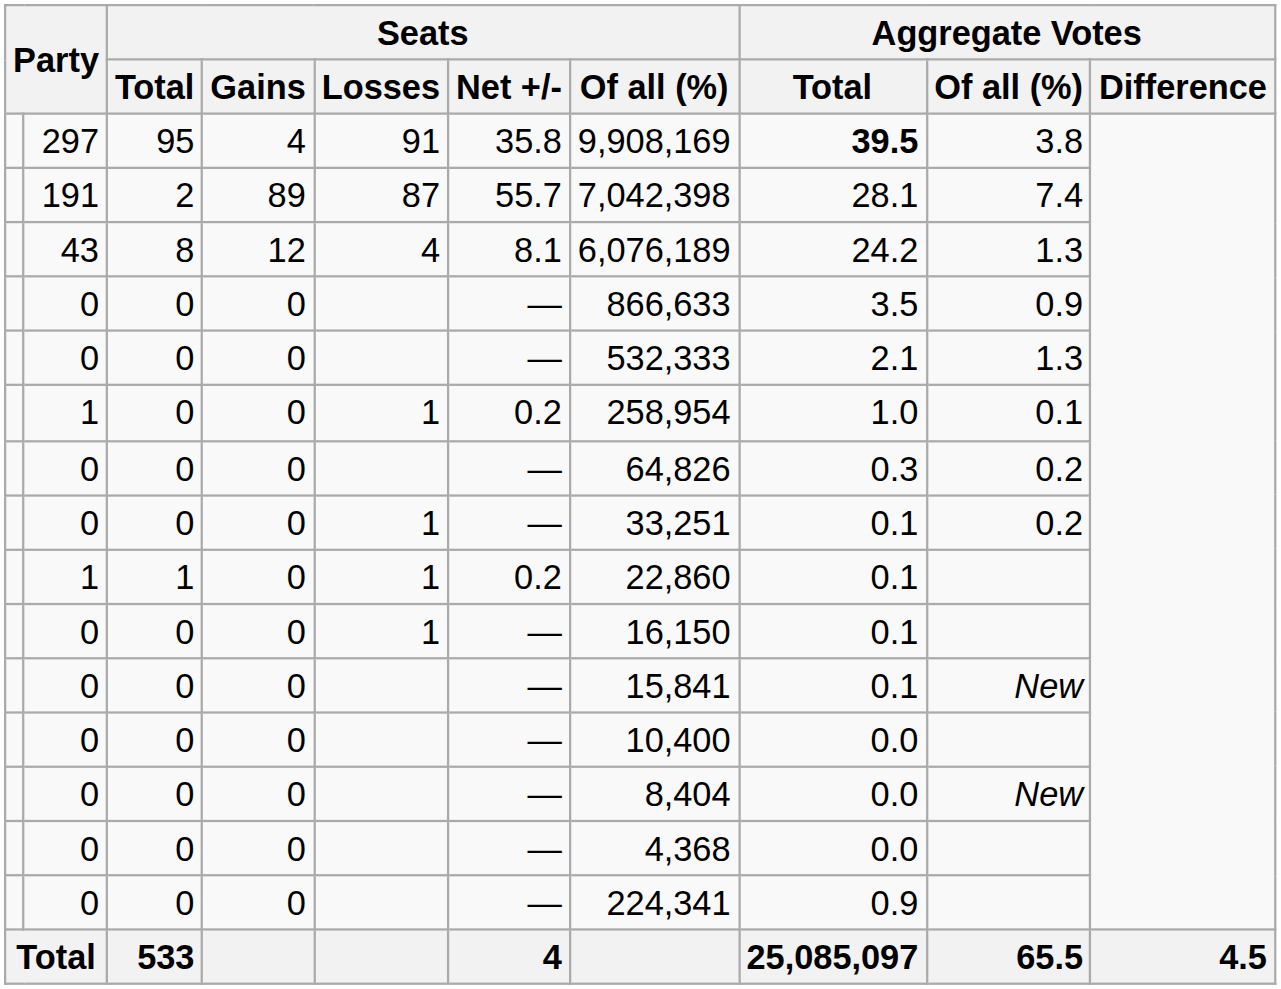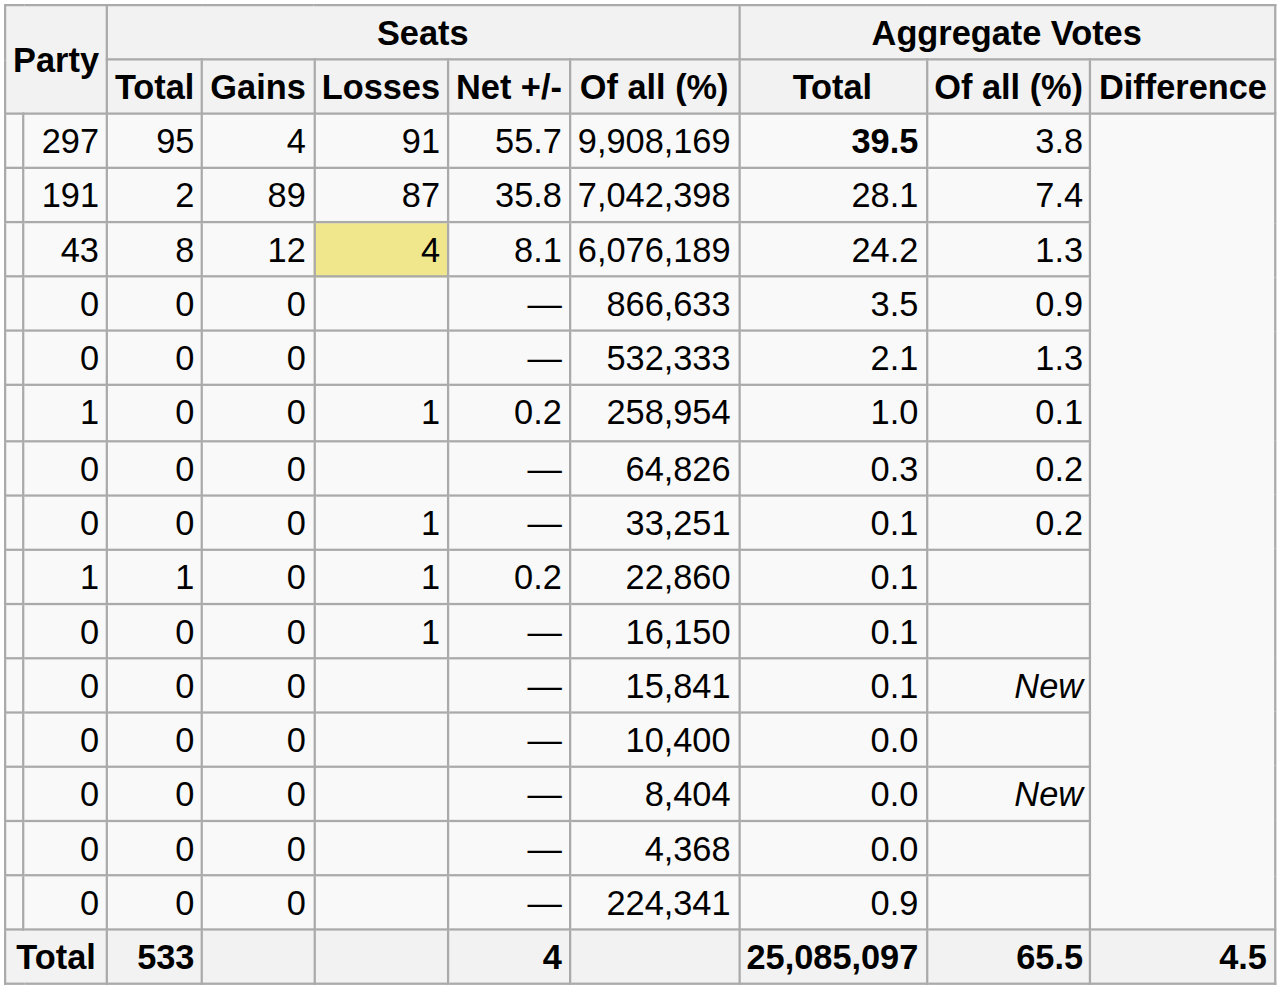297 | Seats / Net +/-: 35.8 -> 55.7
191 | Seats / Net +/-: 55.7 -> 35.8
43 | Seats / Losses: no background -> khaki background
